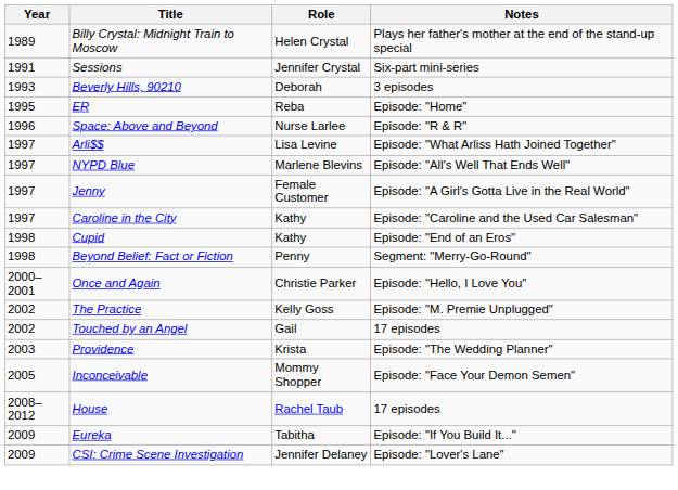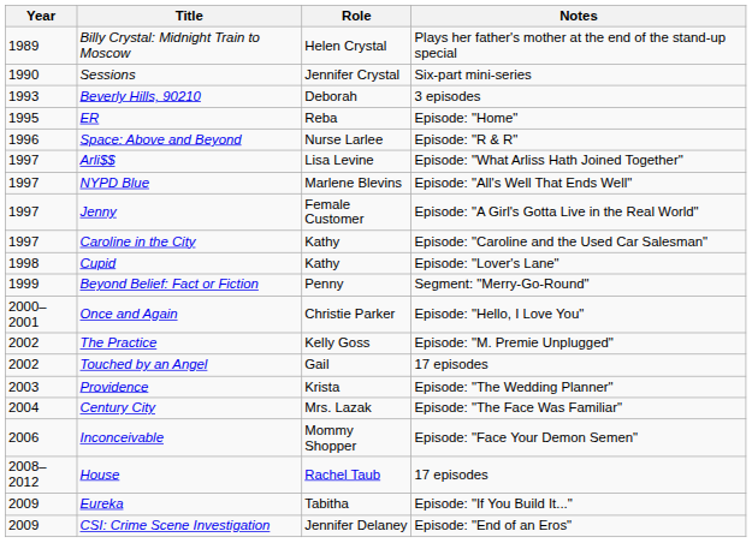Sessions | Year: 1991 -> 1990
Cupid | Notes: Episode: "End of an Eros" -> Episode: "Lover's Lane"
Beyond Belief: Fact or Fiction | Year: 1998 -> 1999
+ row: 2004 | Century City | Mrs. Lazak | Episode: "The Face Was Familiar"
Inconceivable | Year: 2005 -> 2006
CSI: Crime Scene Investigation | Notes: Episode: "Lover's Lane" -> Episode: "End of an Eros"
